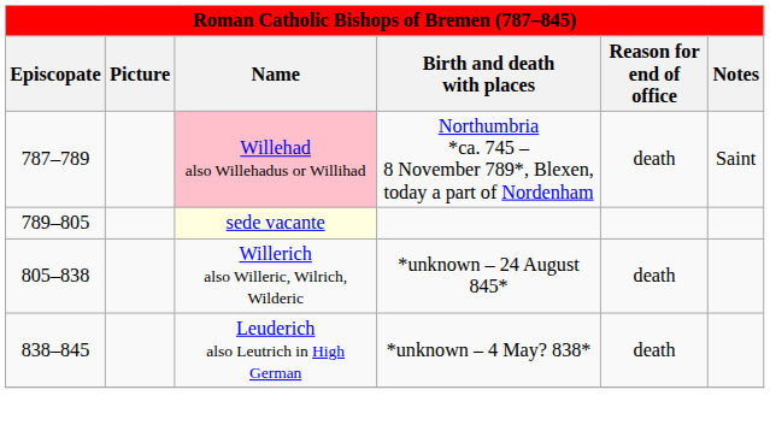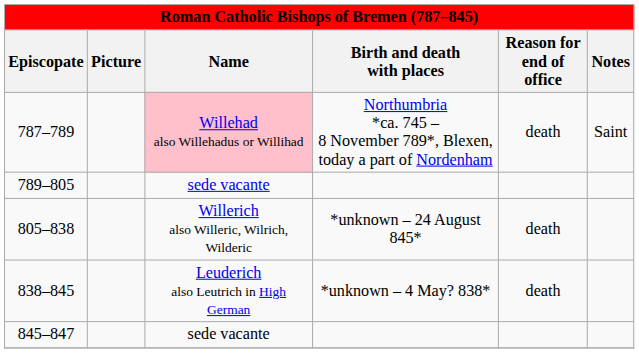789–805 | Name: lightyellow background -> no background
+ row: 845–847 | sede vacante
